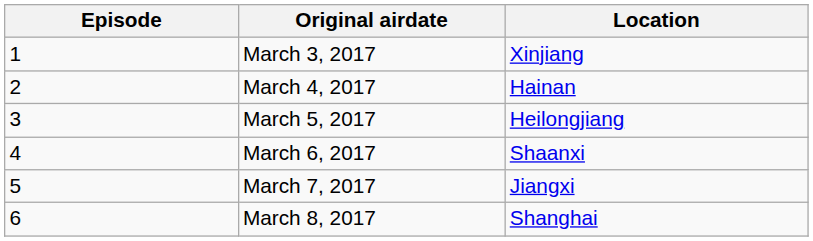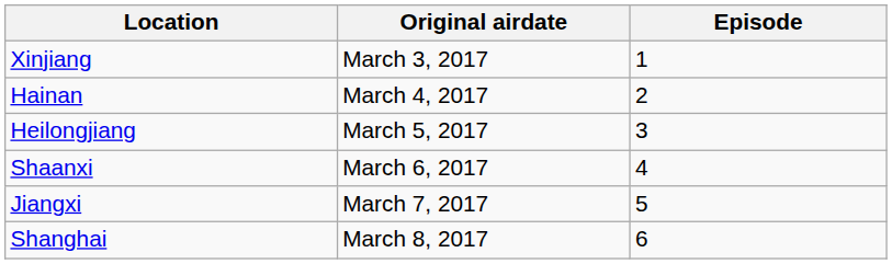columns swapped: Episode <-> Location
